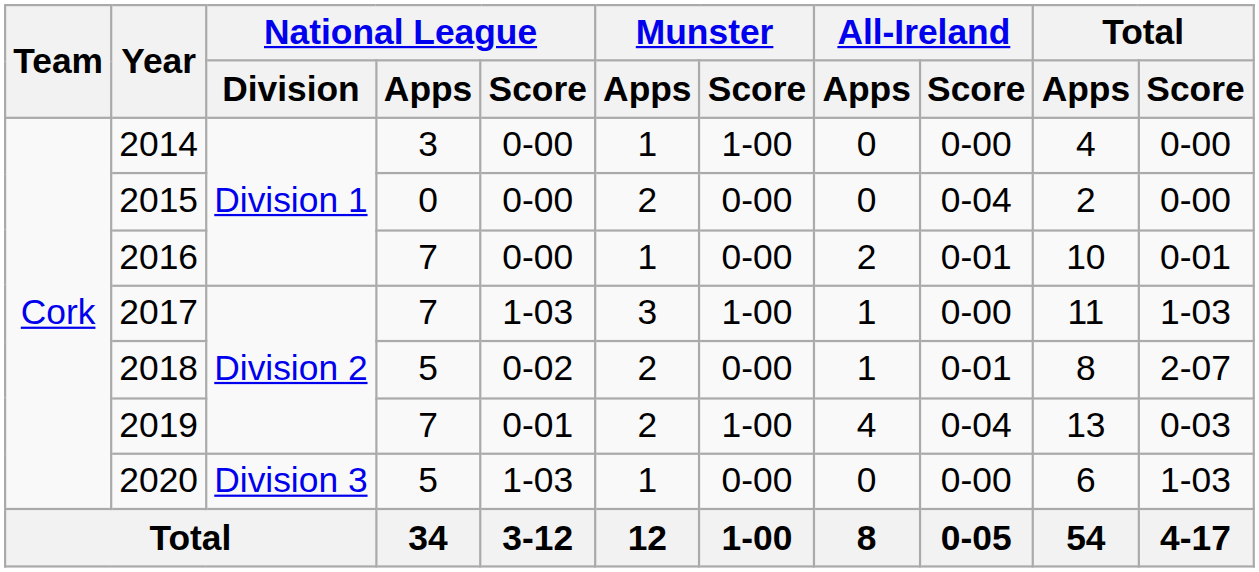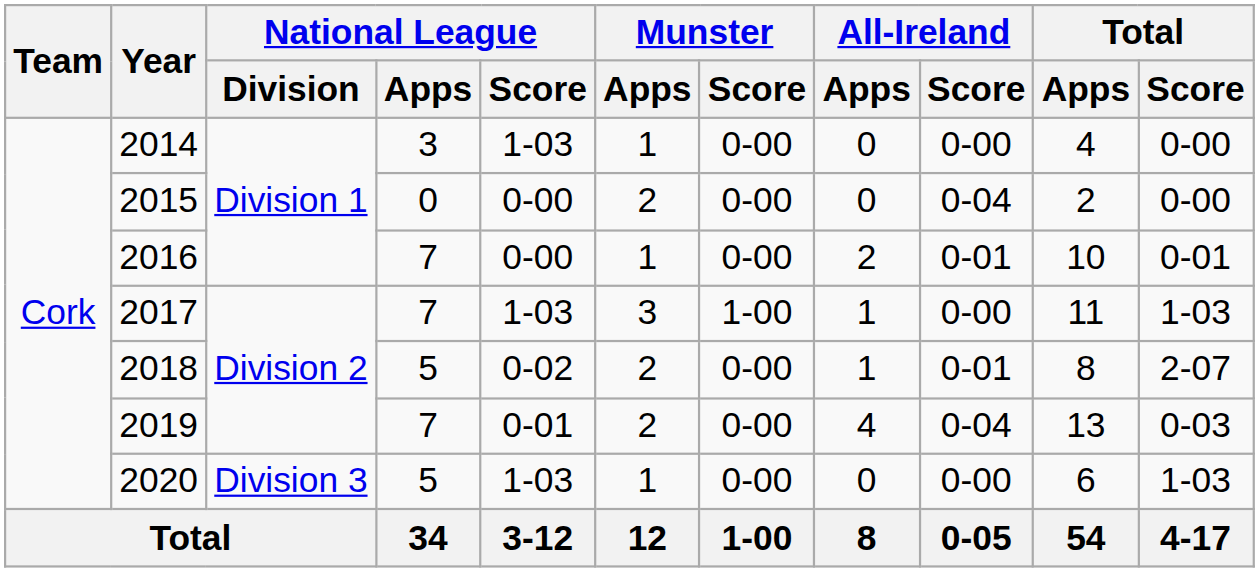2014 | National League / Score: 0-00 -> 1-03
2014 | Munster / Score: 1-00 -> 0-00
2019 | Munster / Score: 1-00 -> 0-00
